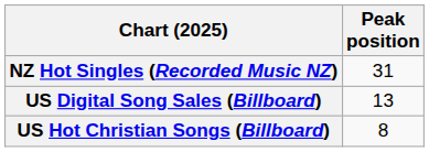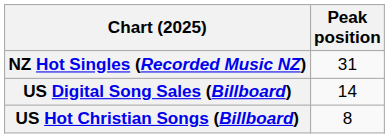US Digital Song Sales (Billboard) | Peak position: 13 -> 14
